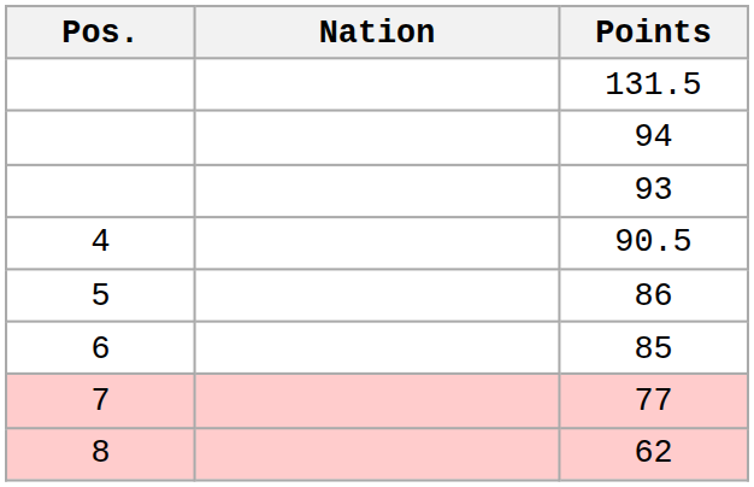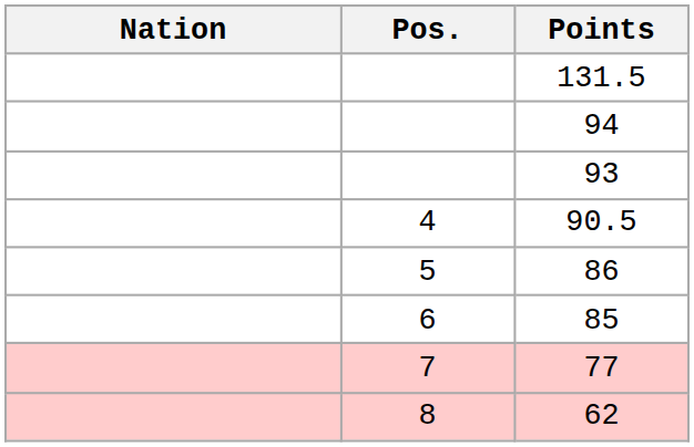columns swapped: Pos. <-> Nation
